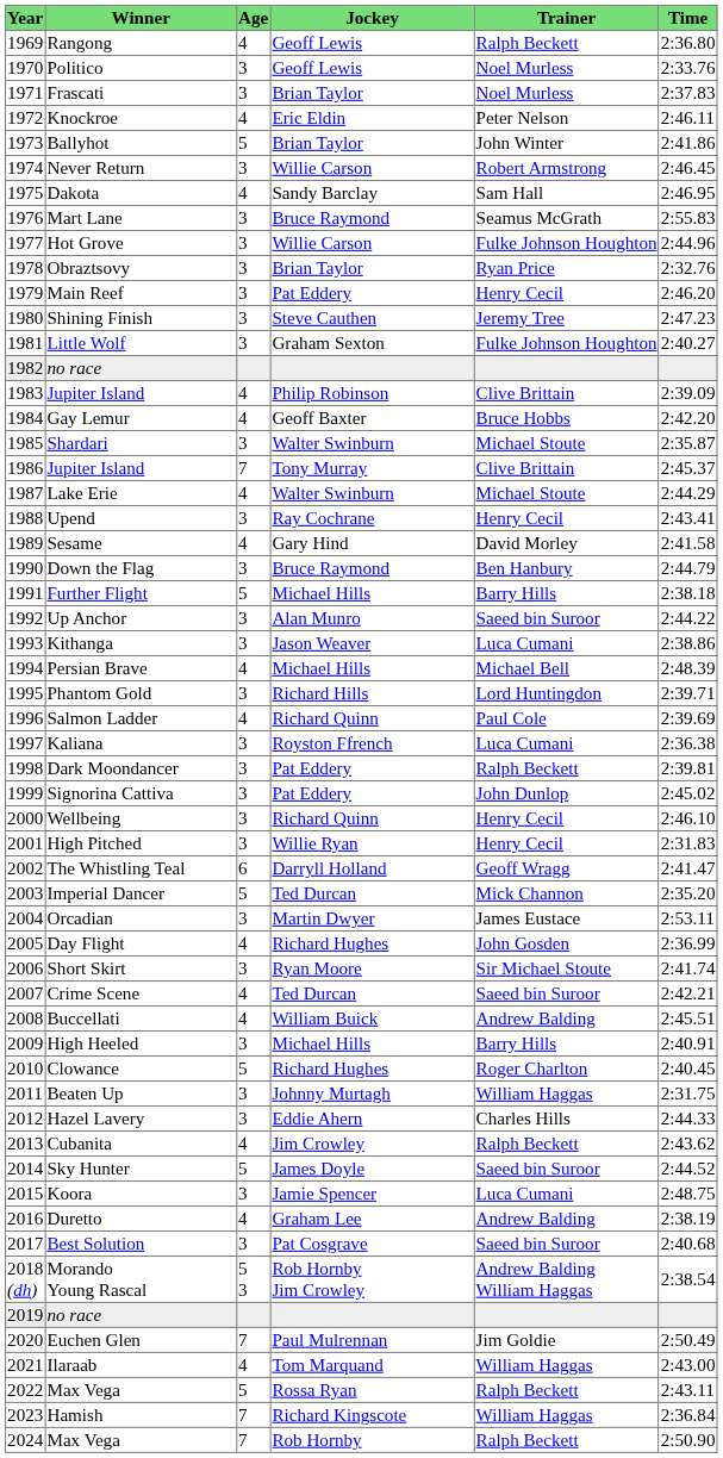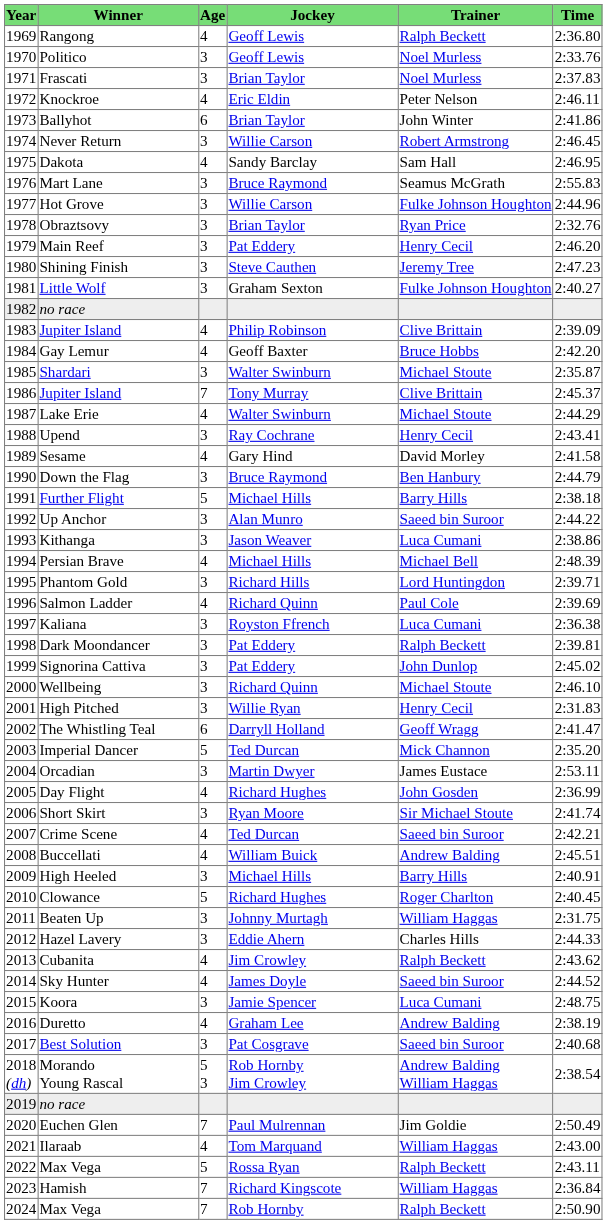Ballyhot | Age: 5 -> 6
Wellbeing | Trainer: Henry Cecil -> Michael Stoute
Sky Hunter | Age: 5 -> 4
